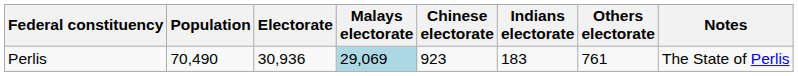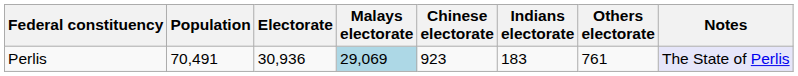Perlis | Population: 70,490 -> 70,491
Perlis | Notes: no background -> lavender background
